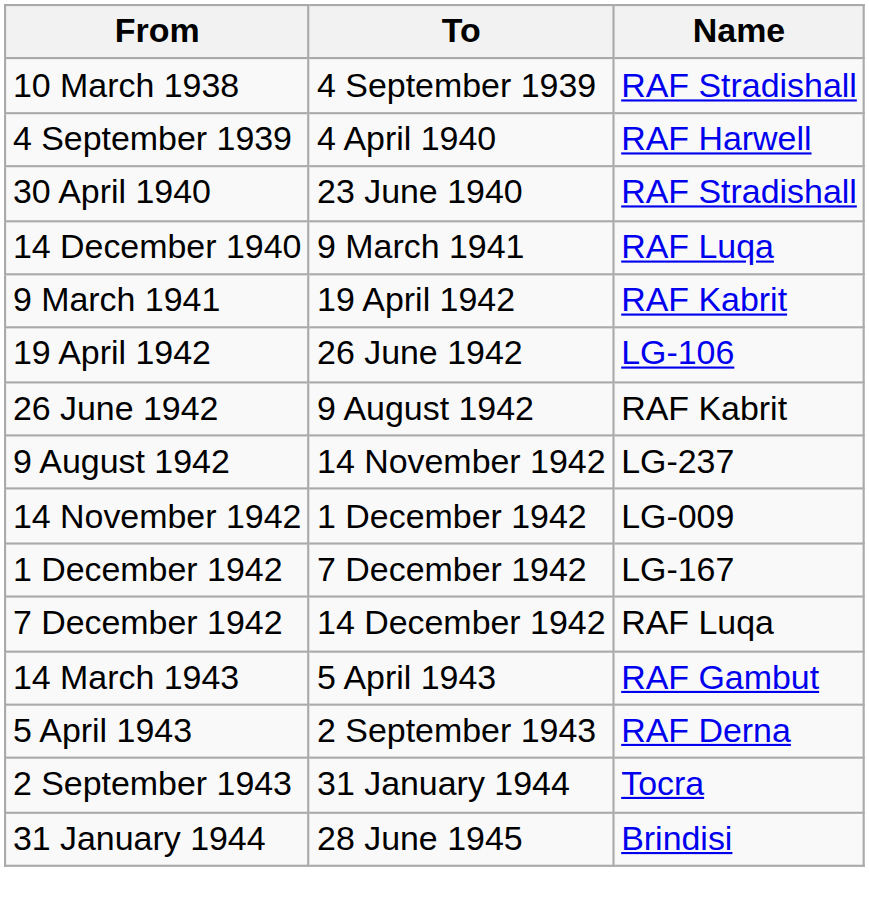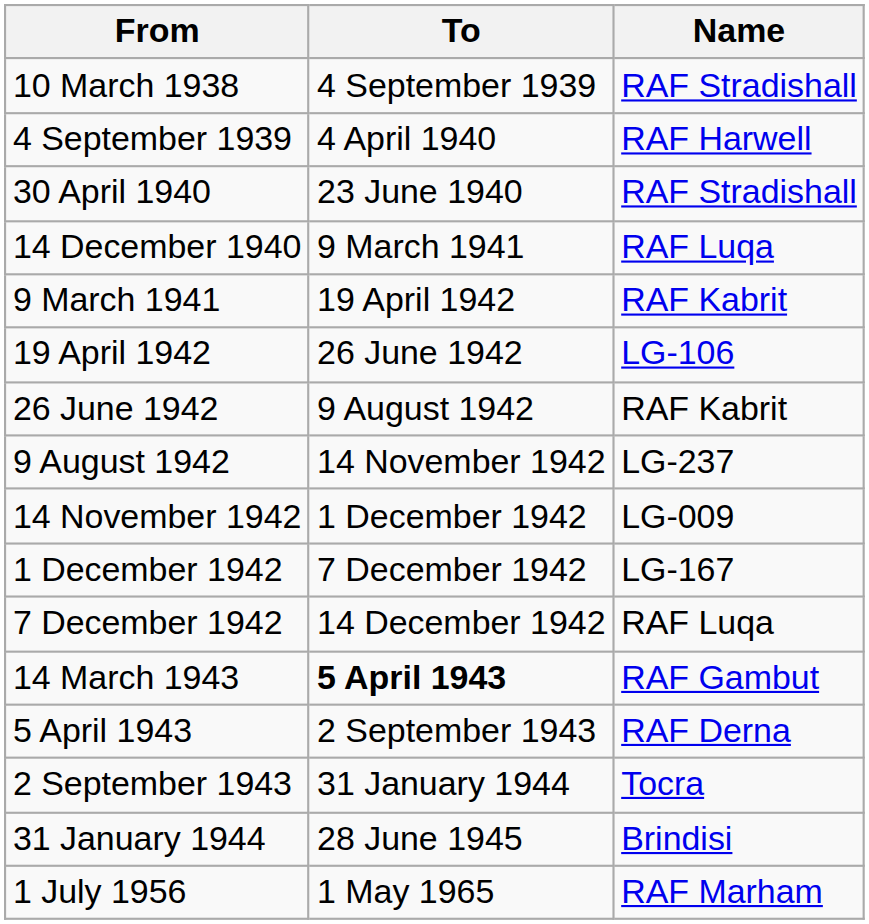14 March 1943 | To: normal -> bold
+ row: 1 July 1956 | 1 May 1965 | RAF Marham
